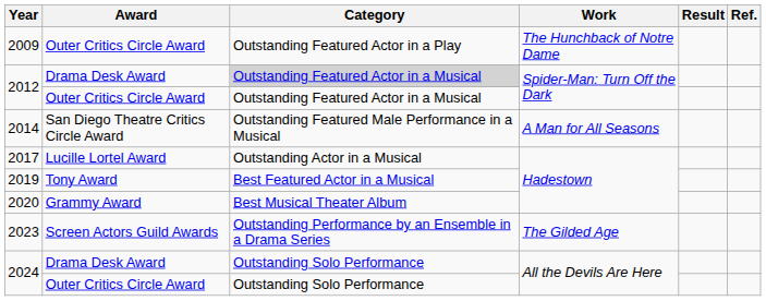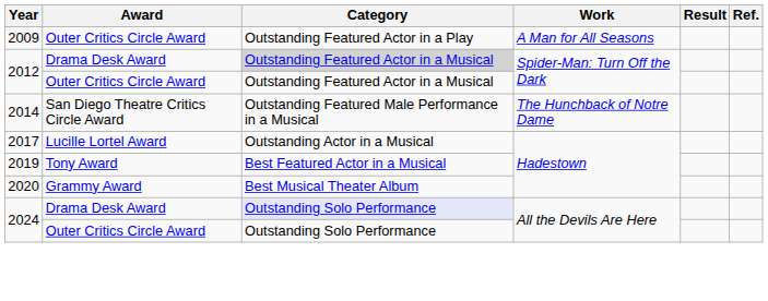2009 | Work: The Hunchback of Notre Dame -> A Man for All Seasons
2014 | Work: A Man for All Seasons -> The Hunchback of Notre Dame
- row: 2023 | Screen Actors Guild Awards | Outstanding Performance by an Ensemble in a Drama Series | The Gilded Age
2024 / Drama Desk Award | Category: no background -> lavender background
